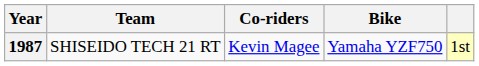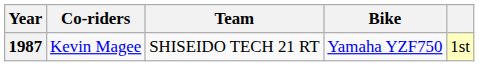columns swapped: Team <-> Co-riders
